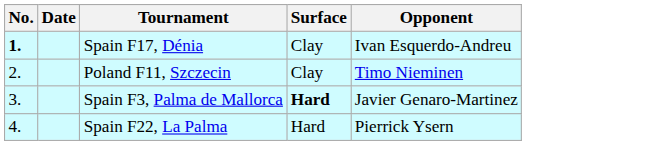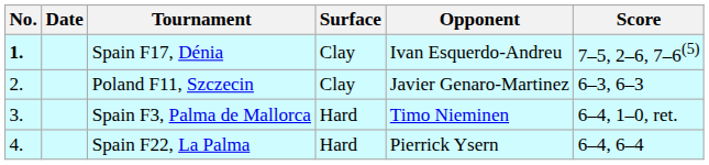+ column: Score | 7–5, 2–6, 7–6(5) | 6–3, 6–3 | 6–4, 1–0, ret. | 6–4, 6–4
Poland F11, Szczecin | Opponent: Timo Nieminen -> Javier Genaro-Martinez
Spain F3, Palma de Mallorca | Surface: bold -> normal
Spain F3, Palma de Mallorca | Opponent: Javier Genaro-Martinez -> Timo Nieminen
